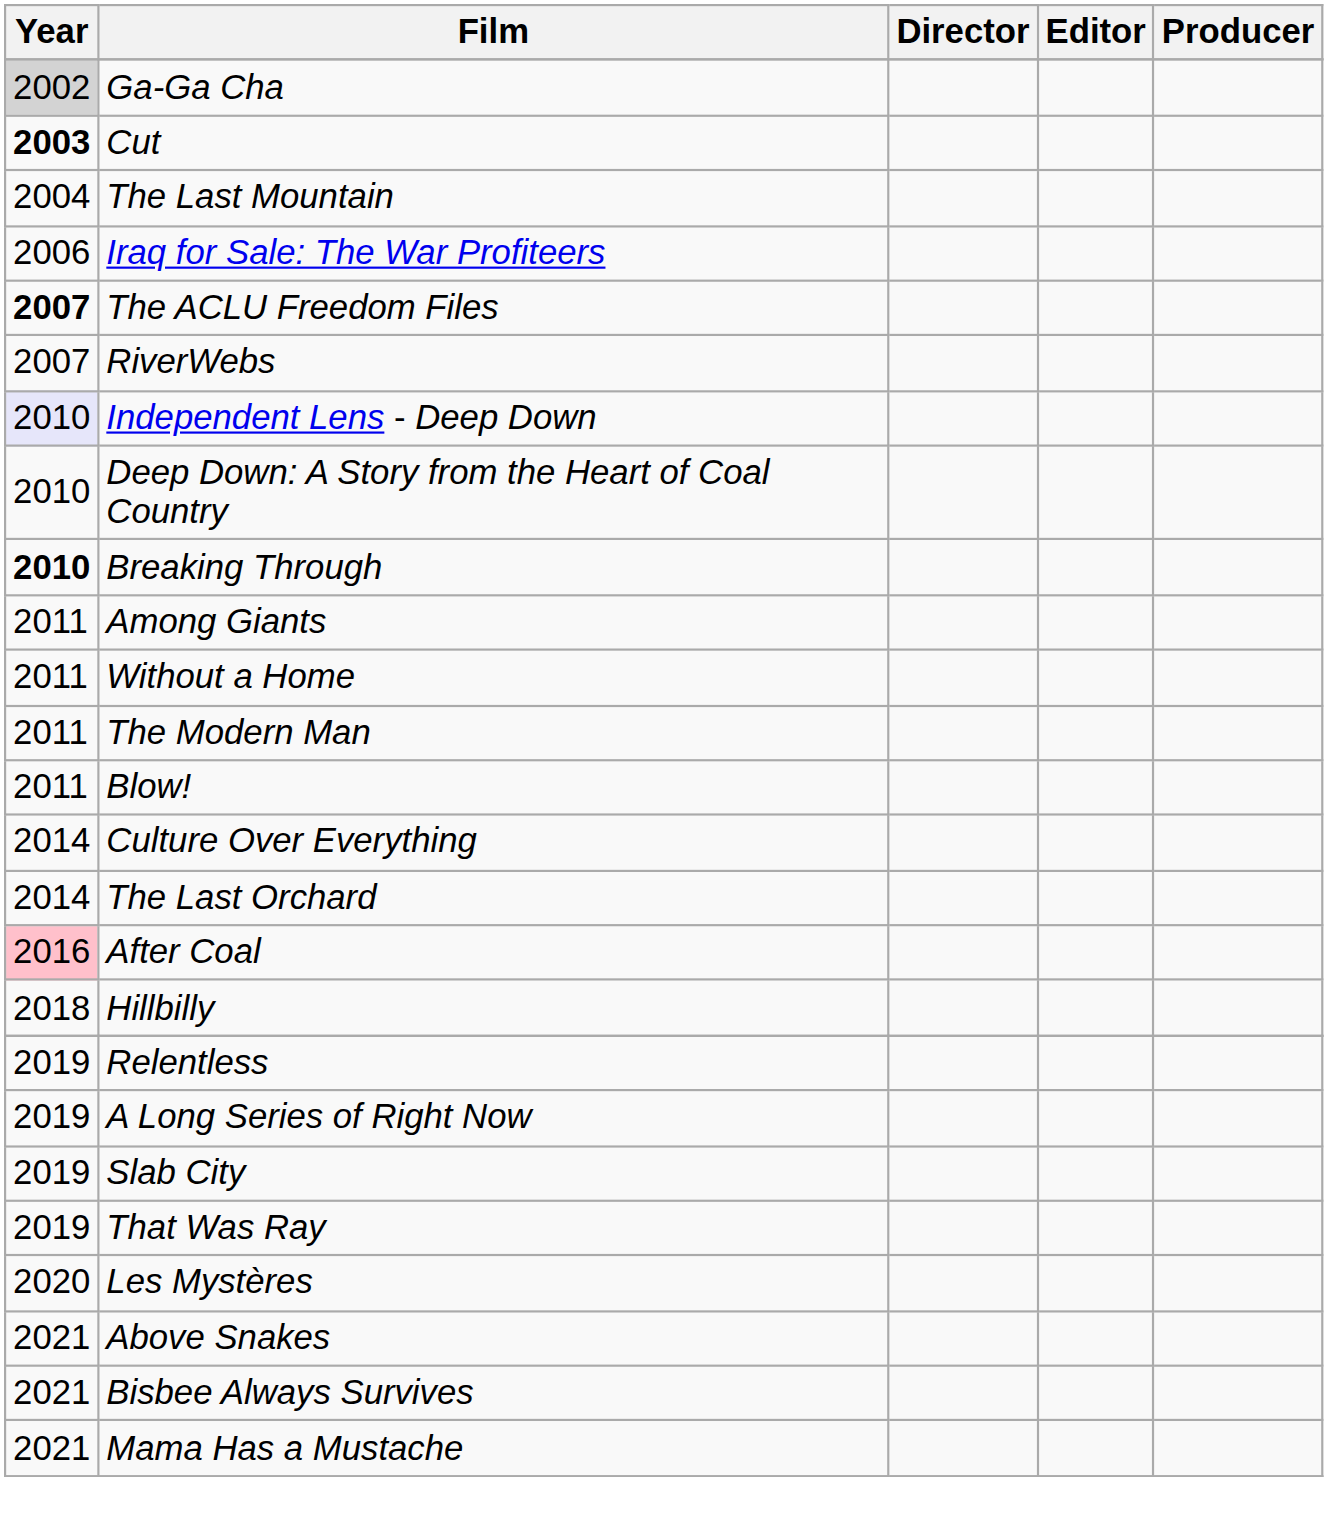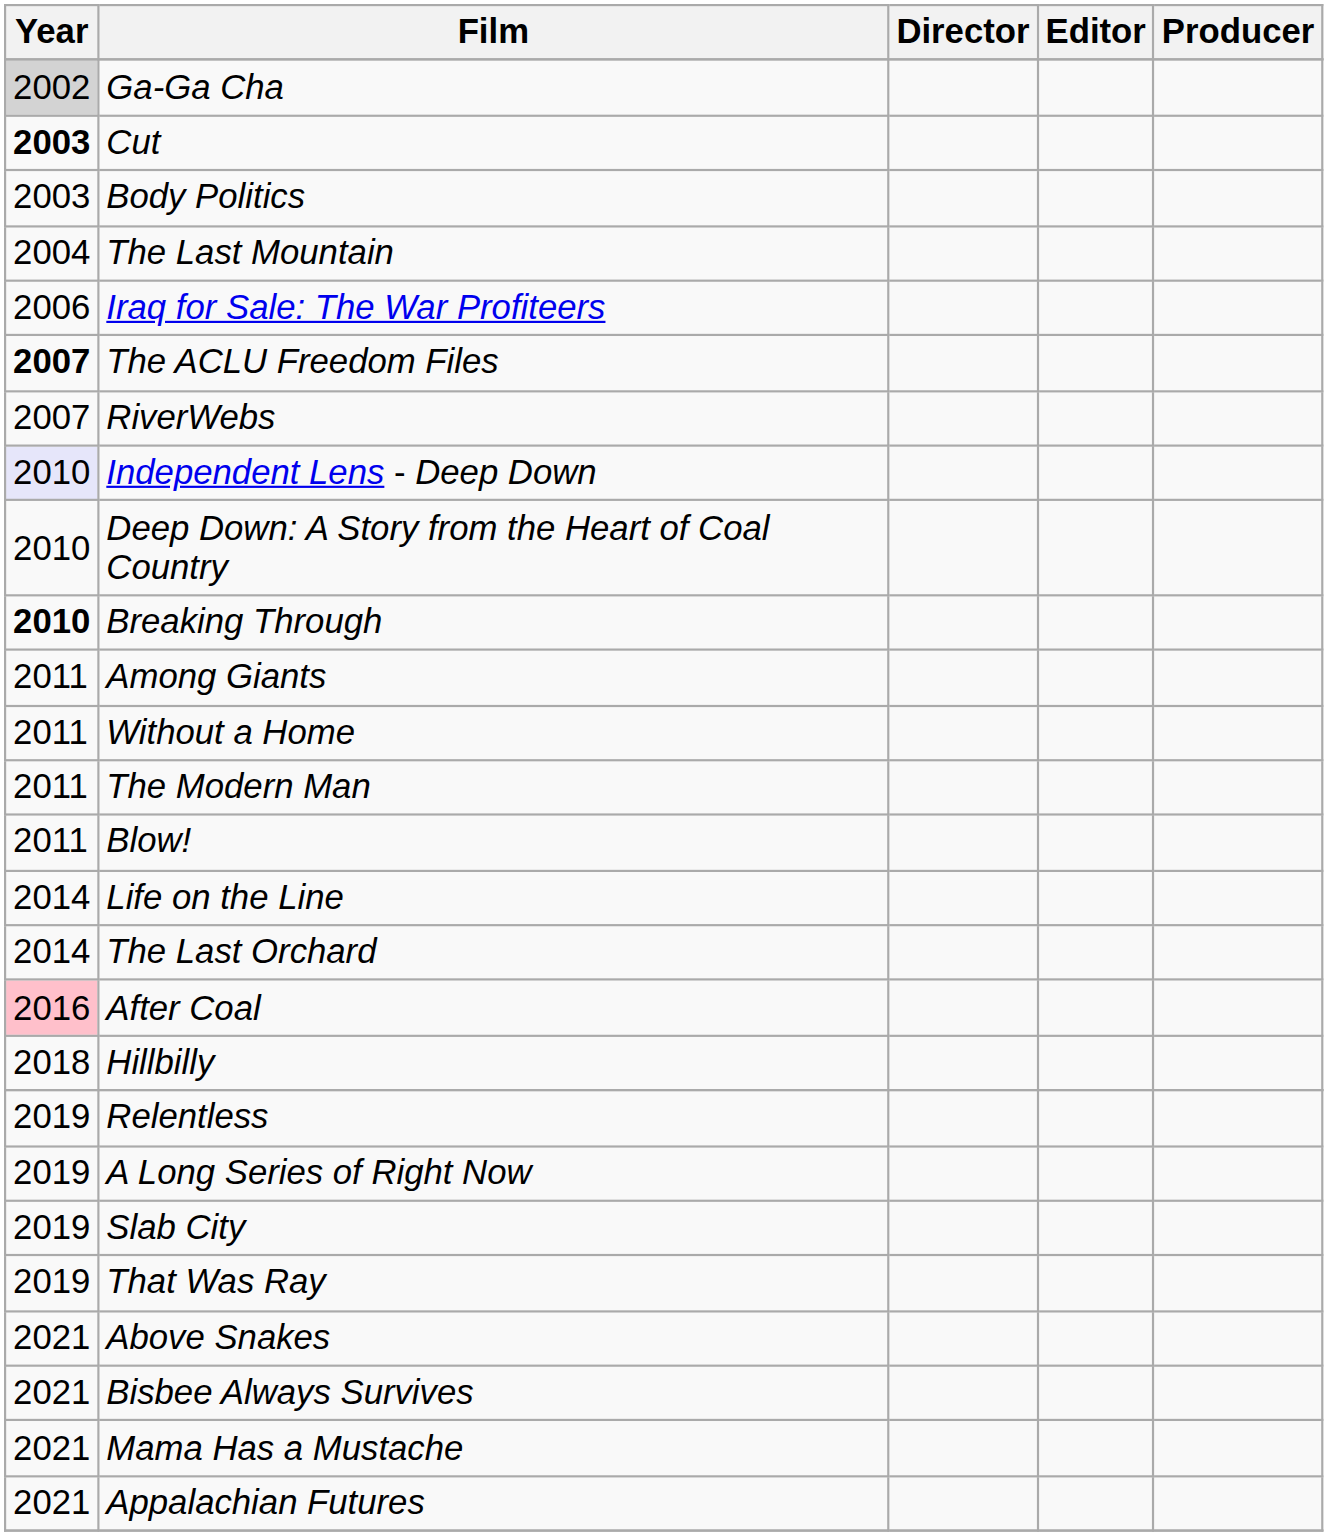+ row: 2003 | Body Politics
+ row: 2014 | Life on the Line
- row: 2014 | Culture Over Everything
- row: 2020 | Les Mystères
+ row: 2021 | Appalachian Futures
